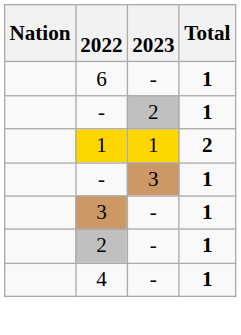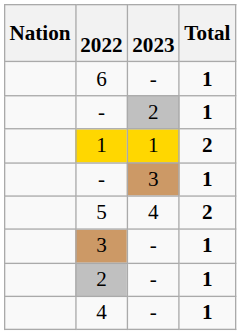+ row: 5 | 4 | 2
